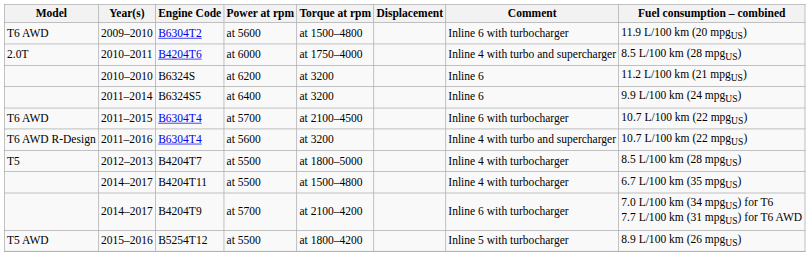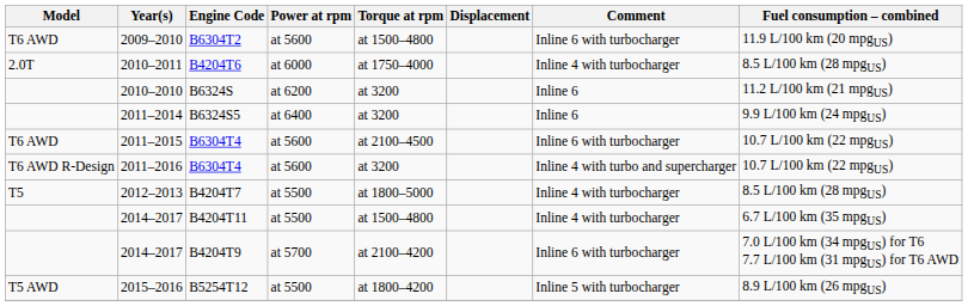B4204T6 | Comment: Inline 4 with turbo and supercharger -> Inline 4 with turbocharger
2011–2015 / B6304T4 | Power at rpm: at 5700 -> at 5600
